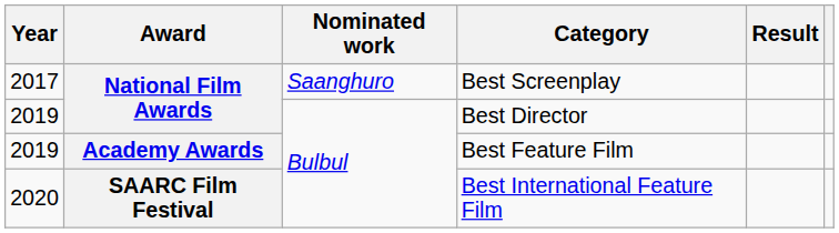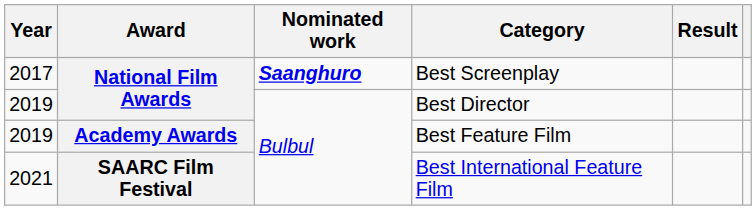Best Screenplay | Nominated work: normal -> bold
Best International Feature Film | Year: 2020 -> 2021
